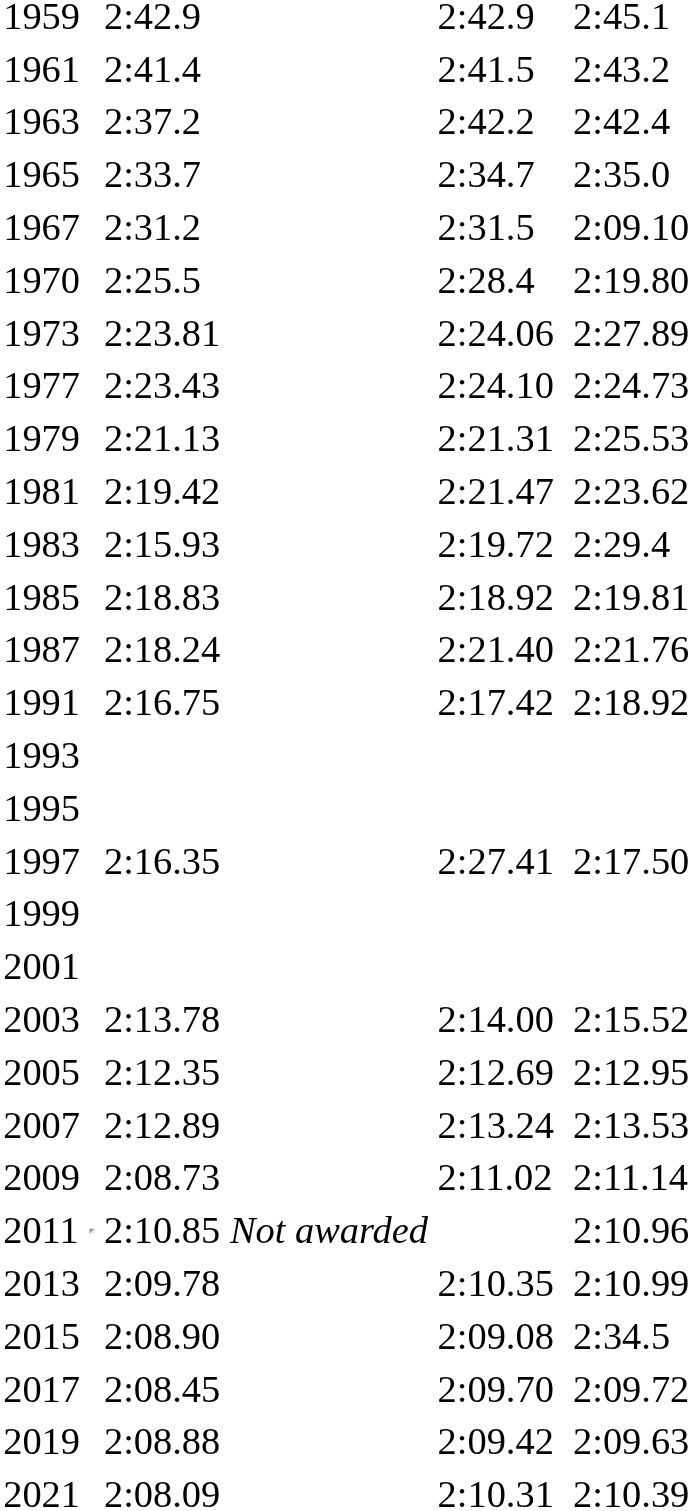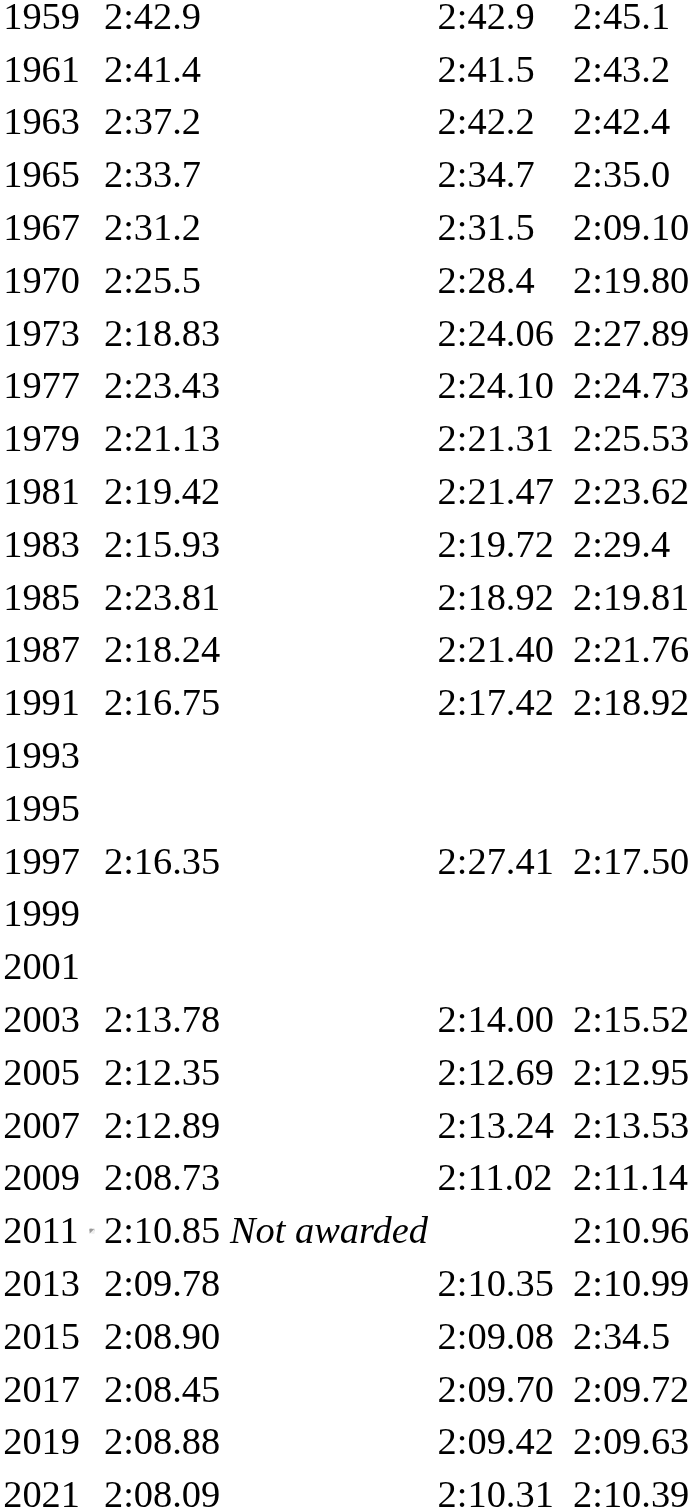1973 | column 3: 2:23.81 -> 2:18.83
1985 | column 3: 2:18.83 -> 2:23.81
